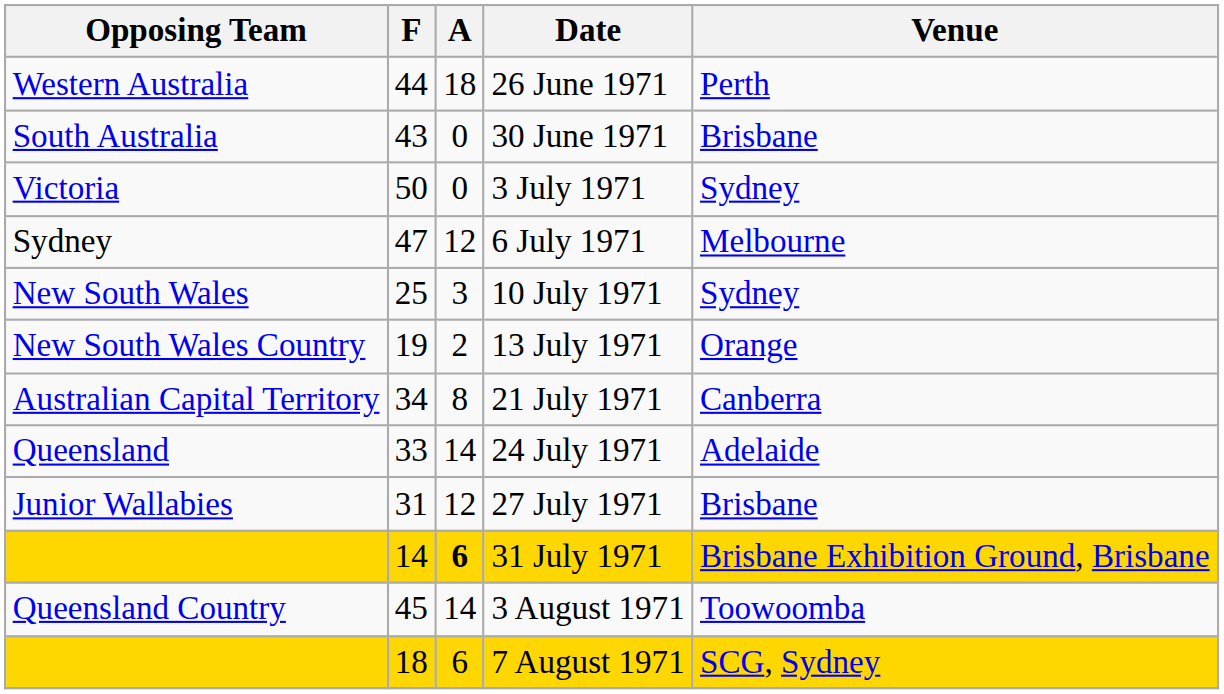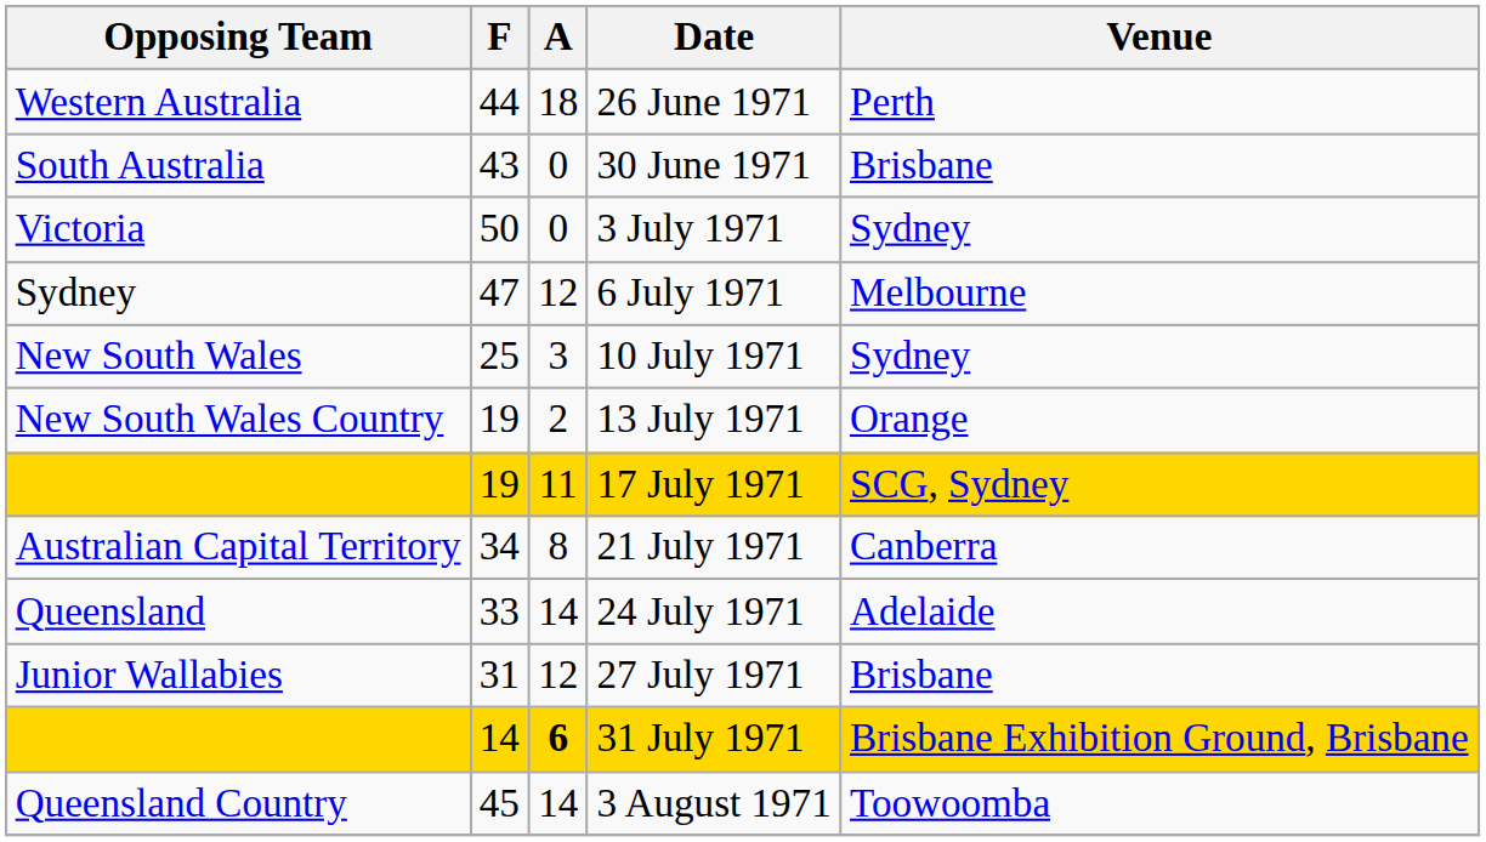+ row: 19 | 11 | 17 July 1971 | SCG, Sydney
- row: 18 | 6 | 7 August 1971 | SCG, Sydney
